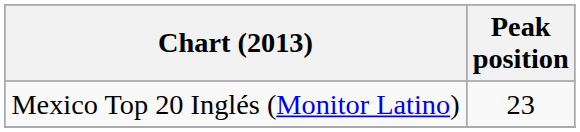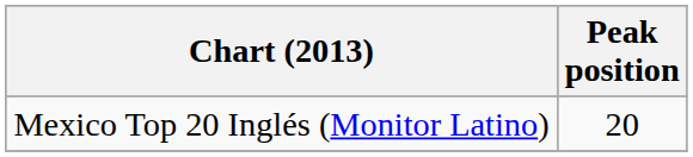Mexico Top 20 Inglés (Monitor Latino) | Peak position: 23 -> 20
